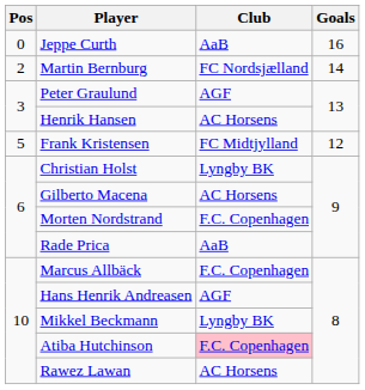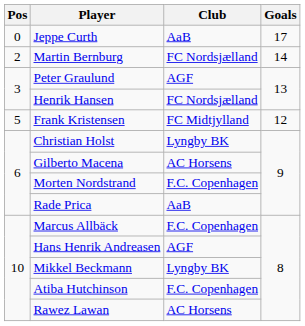Jeppe Curth | Goals: 16 -> 17
Henrik Hansen | Club: AC Horsens -> FC Nordsjælland
Atiba Hutchinson | Club: pink background -> no background
